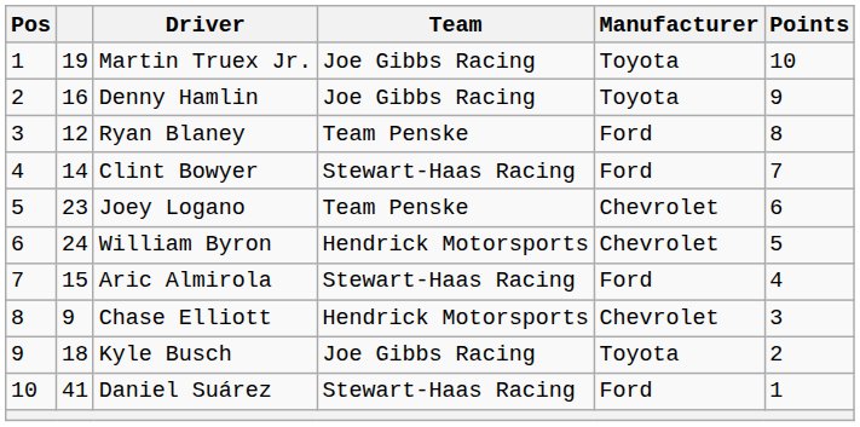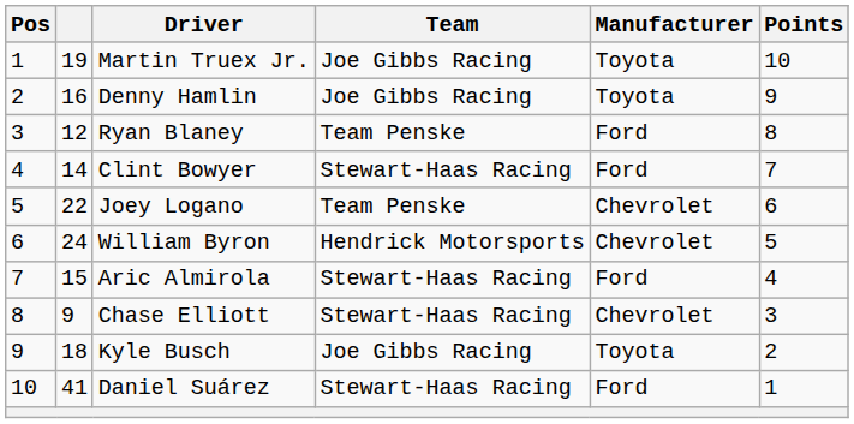Joey Logano | column 2: 23 -> 22
Chase Elliott | Team: Hendrick Motorsports -> Stewart-Haas Racing
